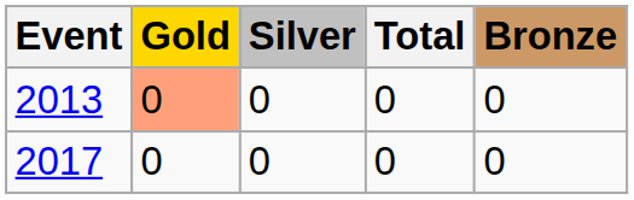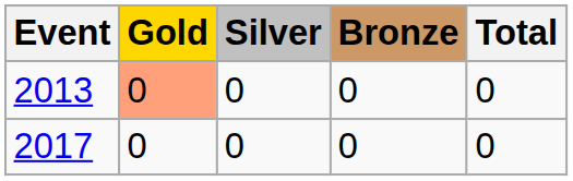columns swapped: Bronze <-> Total
